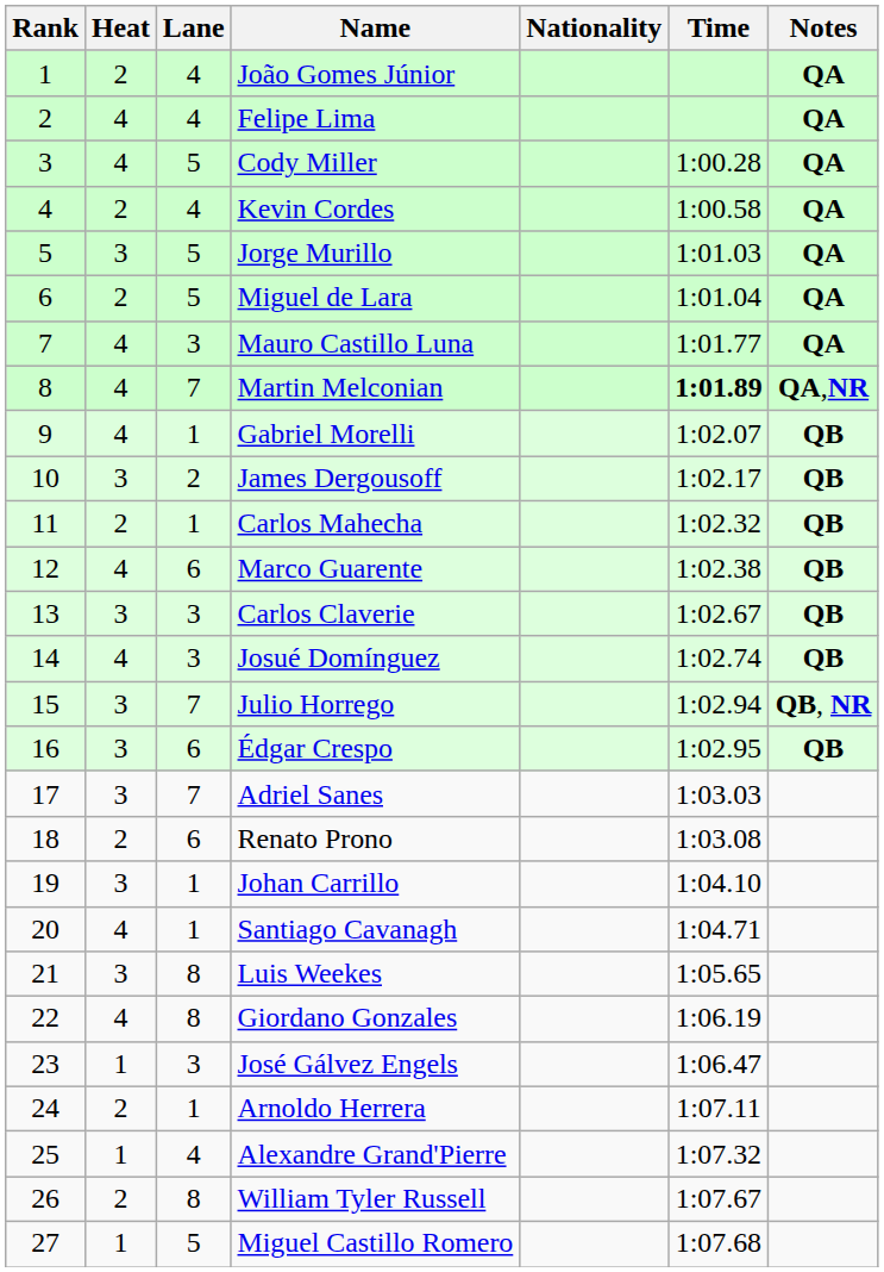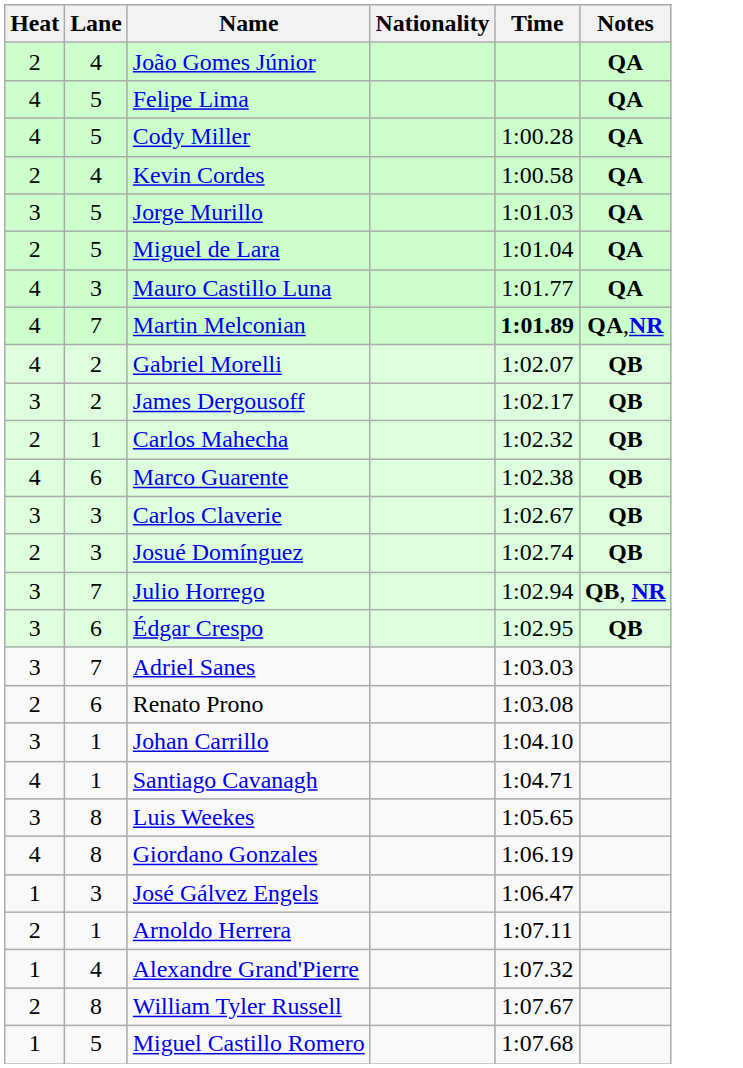- column: Rank | 1 | 2 | 3 | 4 | 5 | 6 | 7 | 8 | 9 | 10 | 11 | 12 | 13 | 14 | 15 | 16 | 17 | 18 | 19 | 20 | 21 | 22 | 23 | 24 | 25 | 26 | 27
Felipe Lima | Lane: 4 -> 5
Gabriel Morelli | Lane: 1 -> 2
Josué Domínguez | Heat: 4 -> 2
